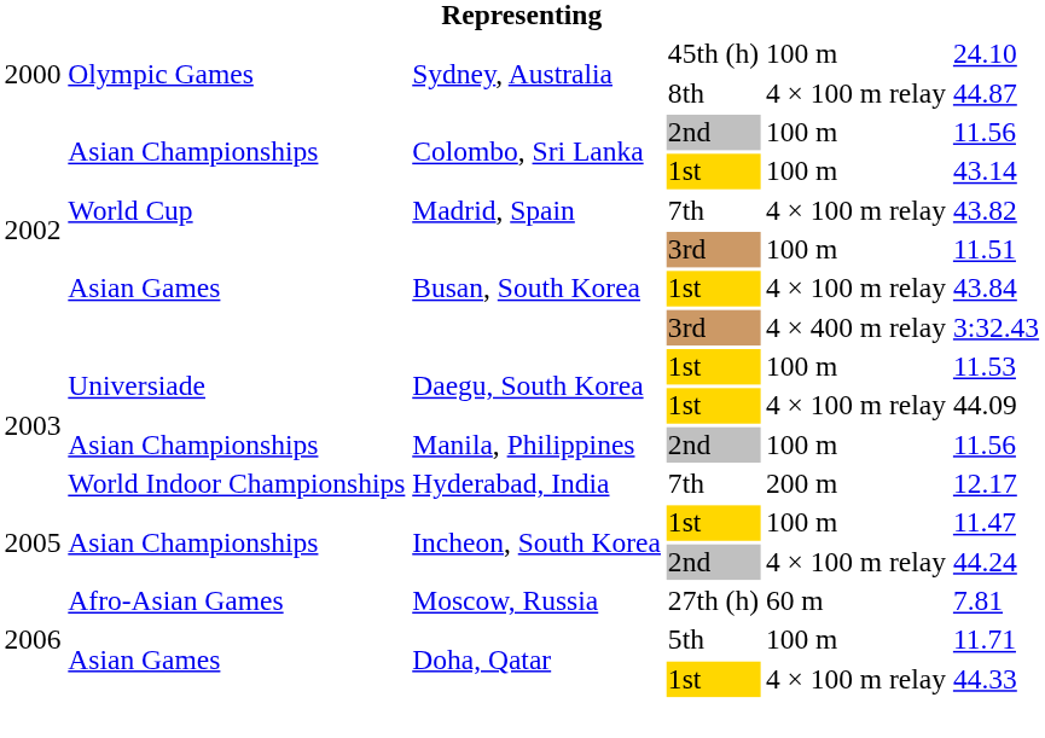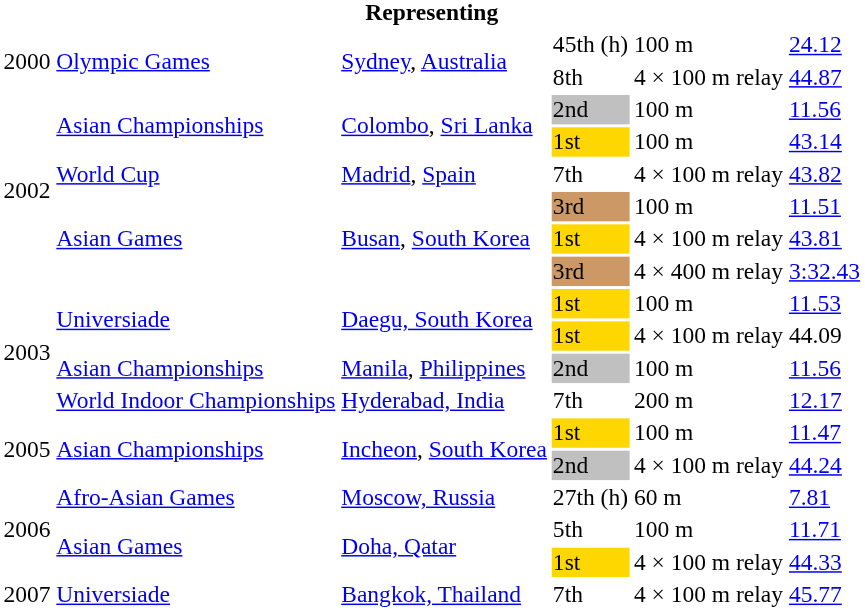Sydney, Australia / 45th (h) | column 6: 24.10 -> 24.12
Busan, South Korea / 1st | column 6: 43.84 -> 43.81
+ row: 2007 | Universiade | Bangkok, Thailand | 7th | 4 × 100 m relay | 45.77
